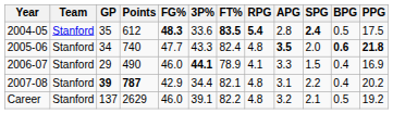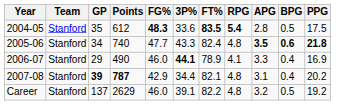- column: SPG | 2.4 | 2.0 | 1.5 | 2.2 | 2.1
